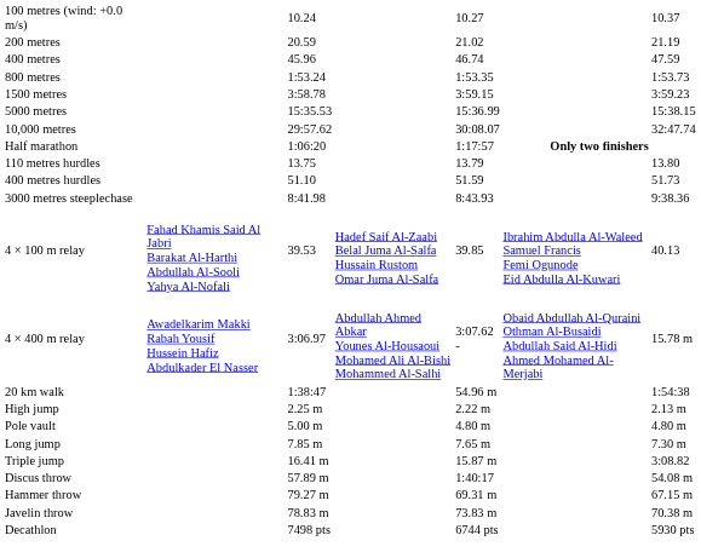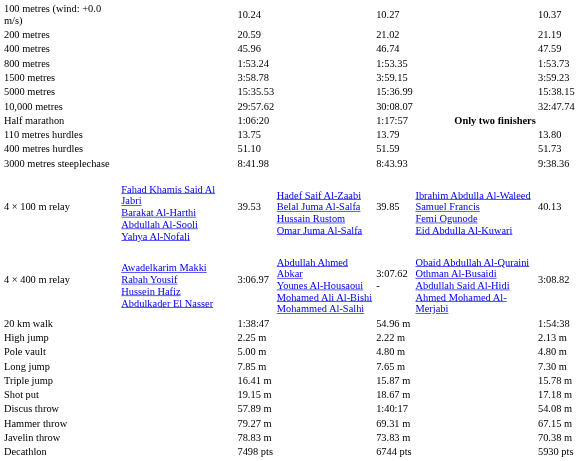4 × 400 m relay | column 7: 15.78 m -> 3:08.82
Triple jump | column 7: 3:08.82 -> 15.78 m
+ row: Shot put | 19.15 m | 18.67 m | 17.18 m
